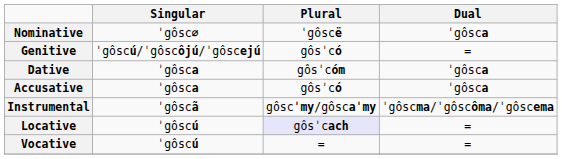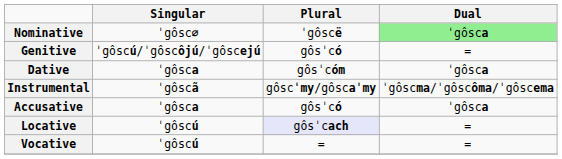Nominative | Dual: no background -> lightgreen background
rows swapped: Accusative <-> Instrumental
